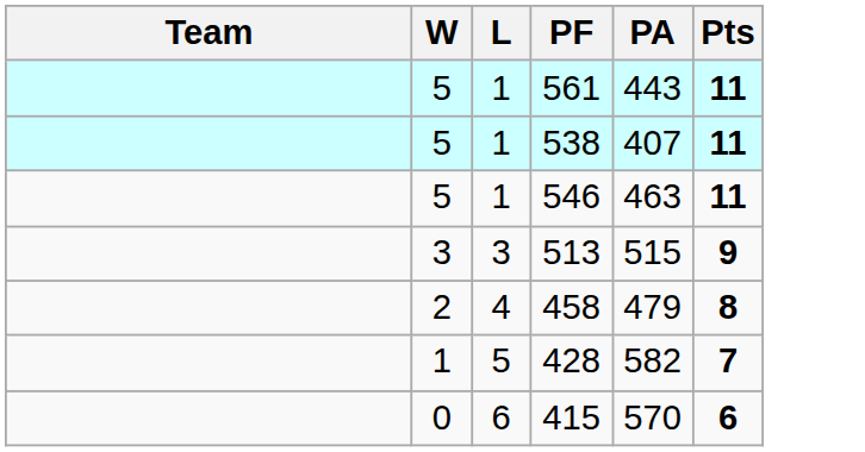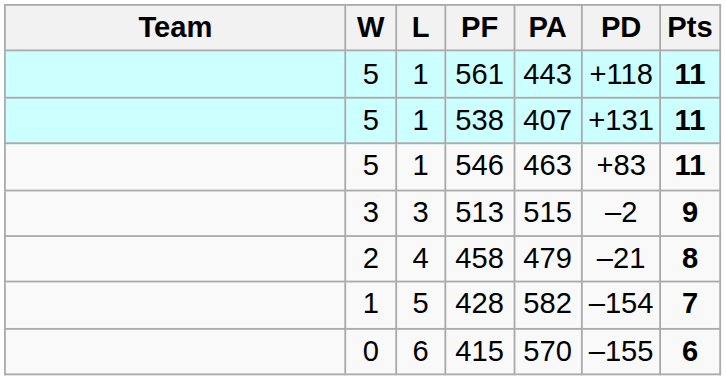+ column: PD | +118 | +131 | +83 | –2 | –21 | –154 | –155
